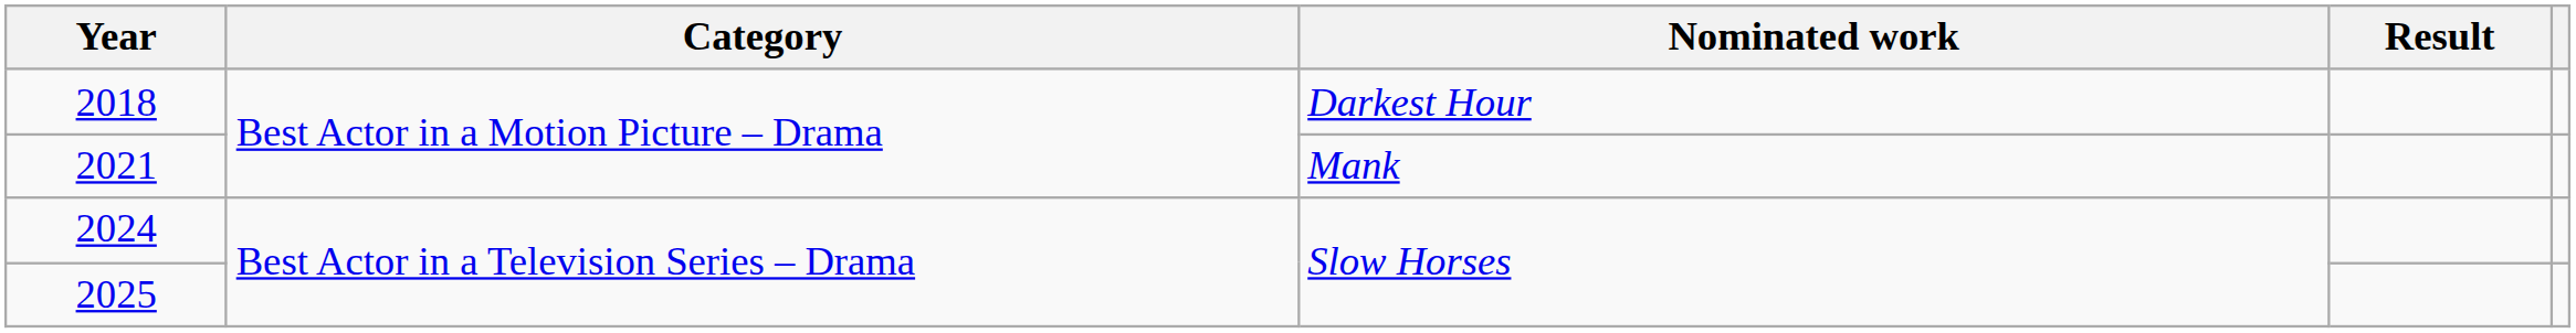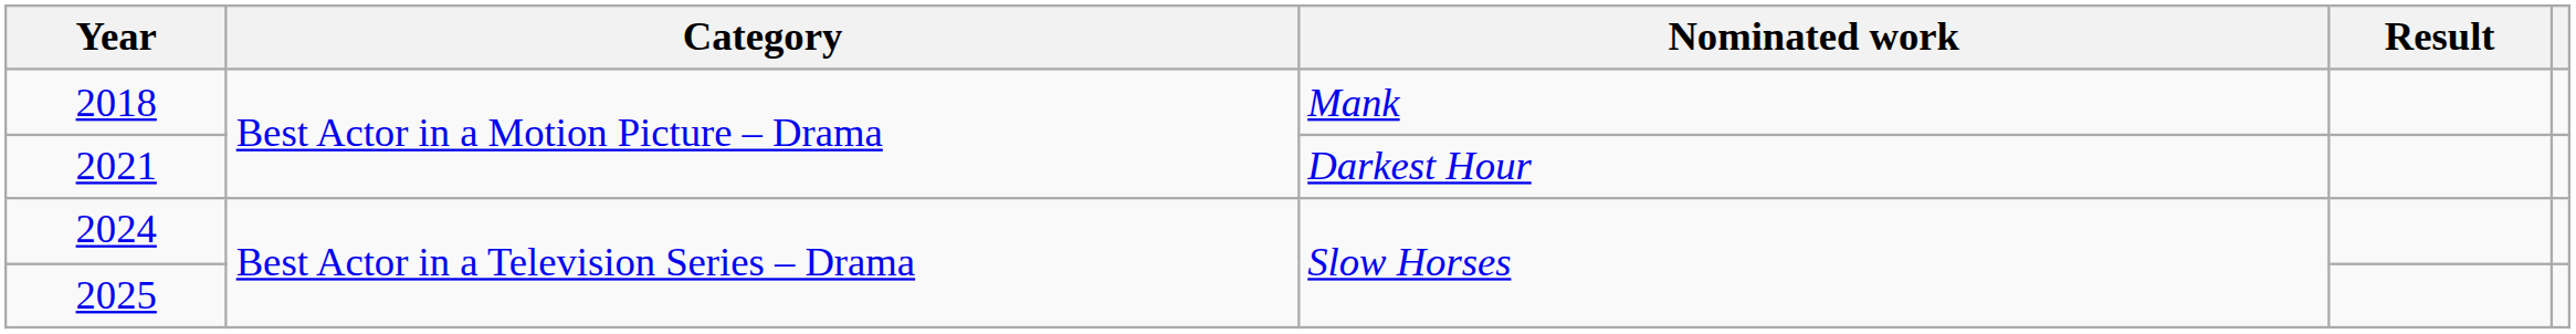2018 | Nominated work: Darkest Hour -> Mank
2021 | Nominated work: Mank -> Darkest Hour
